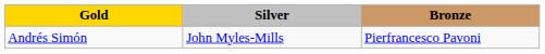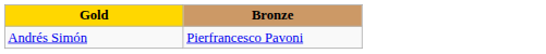- column: Silver | John Myles-Mills
